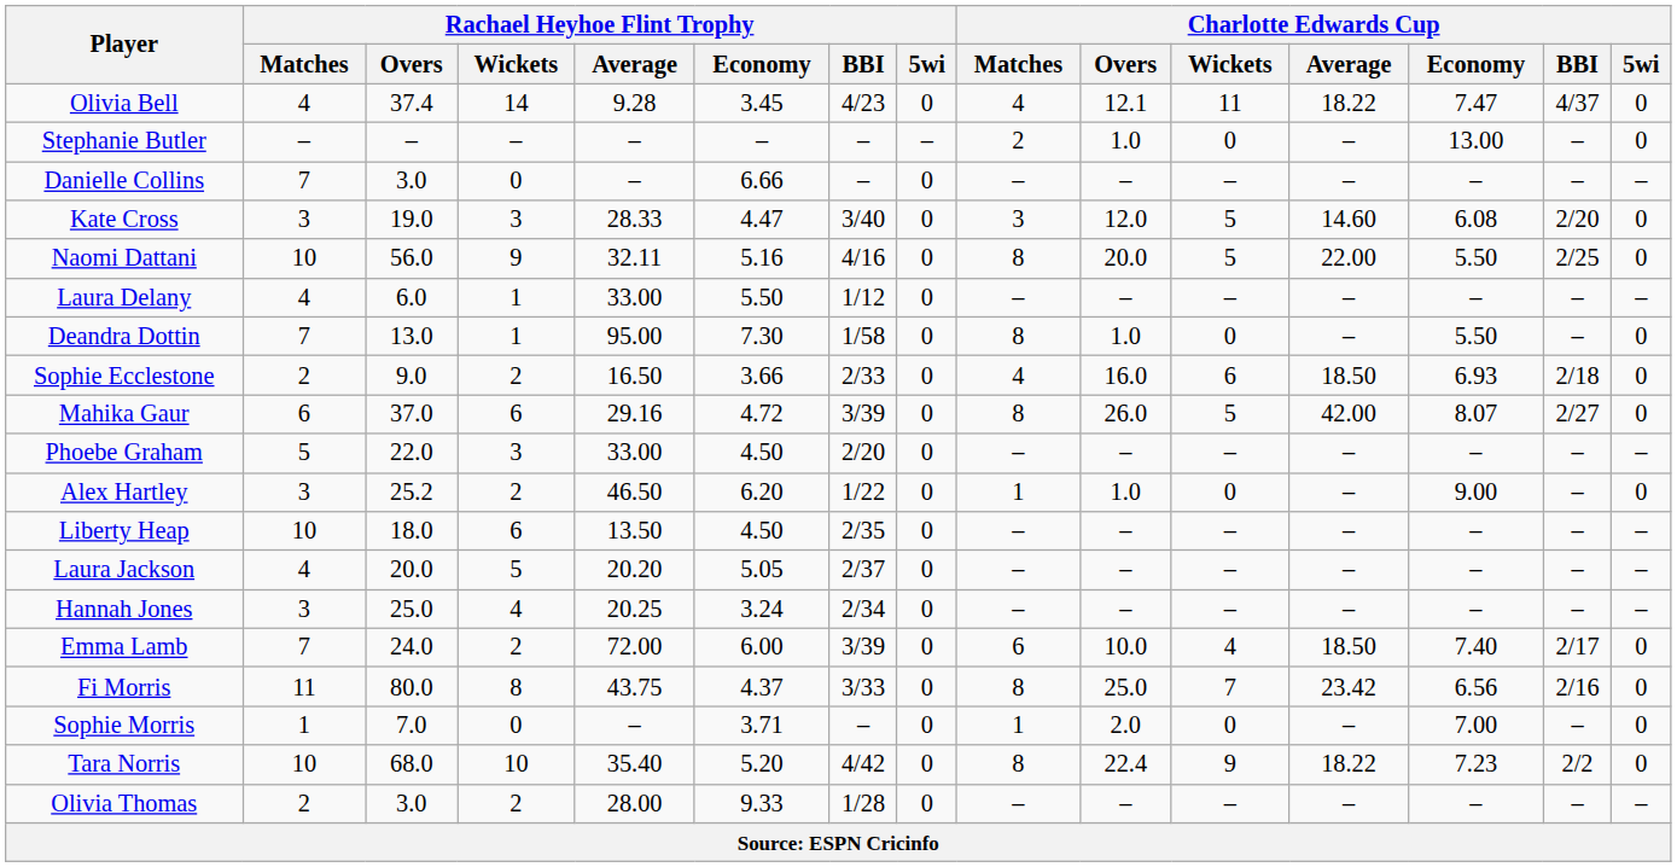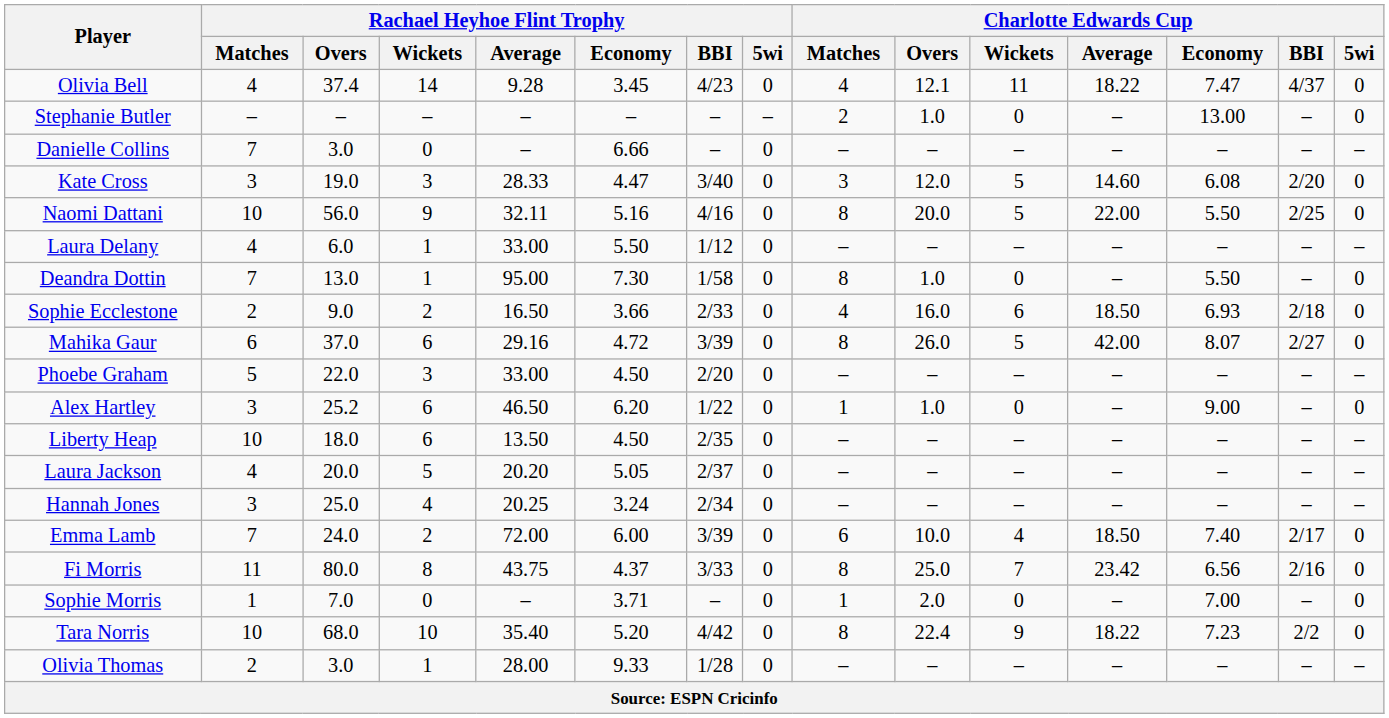Alex Hartley | Rachael Heyhoe Flint Trophy / Wickets: 2 -> 6
Olivia Thomas | Rachael Heyhoe Flint Trophy / Wickets: 2 -> 1
